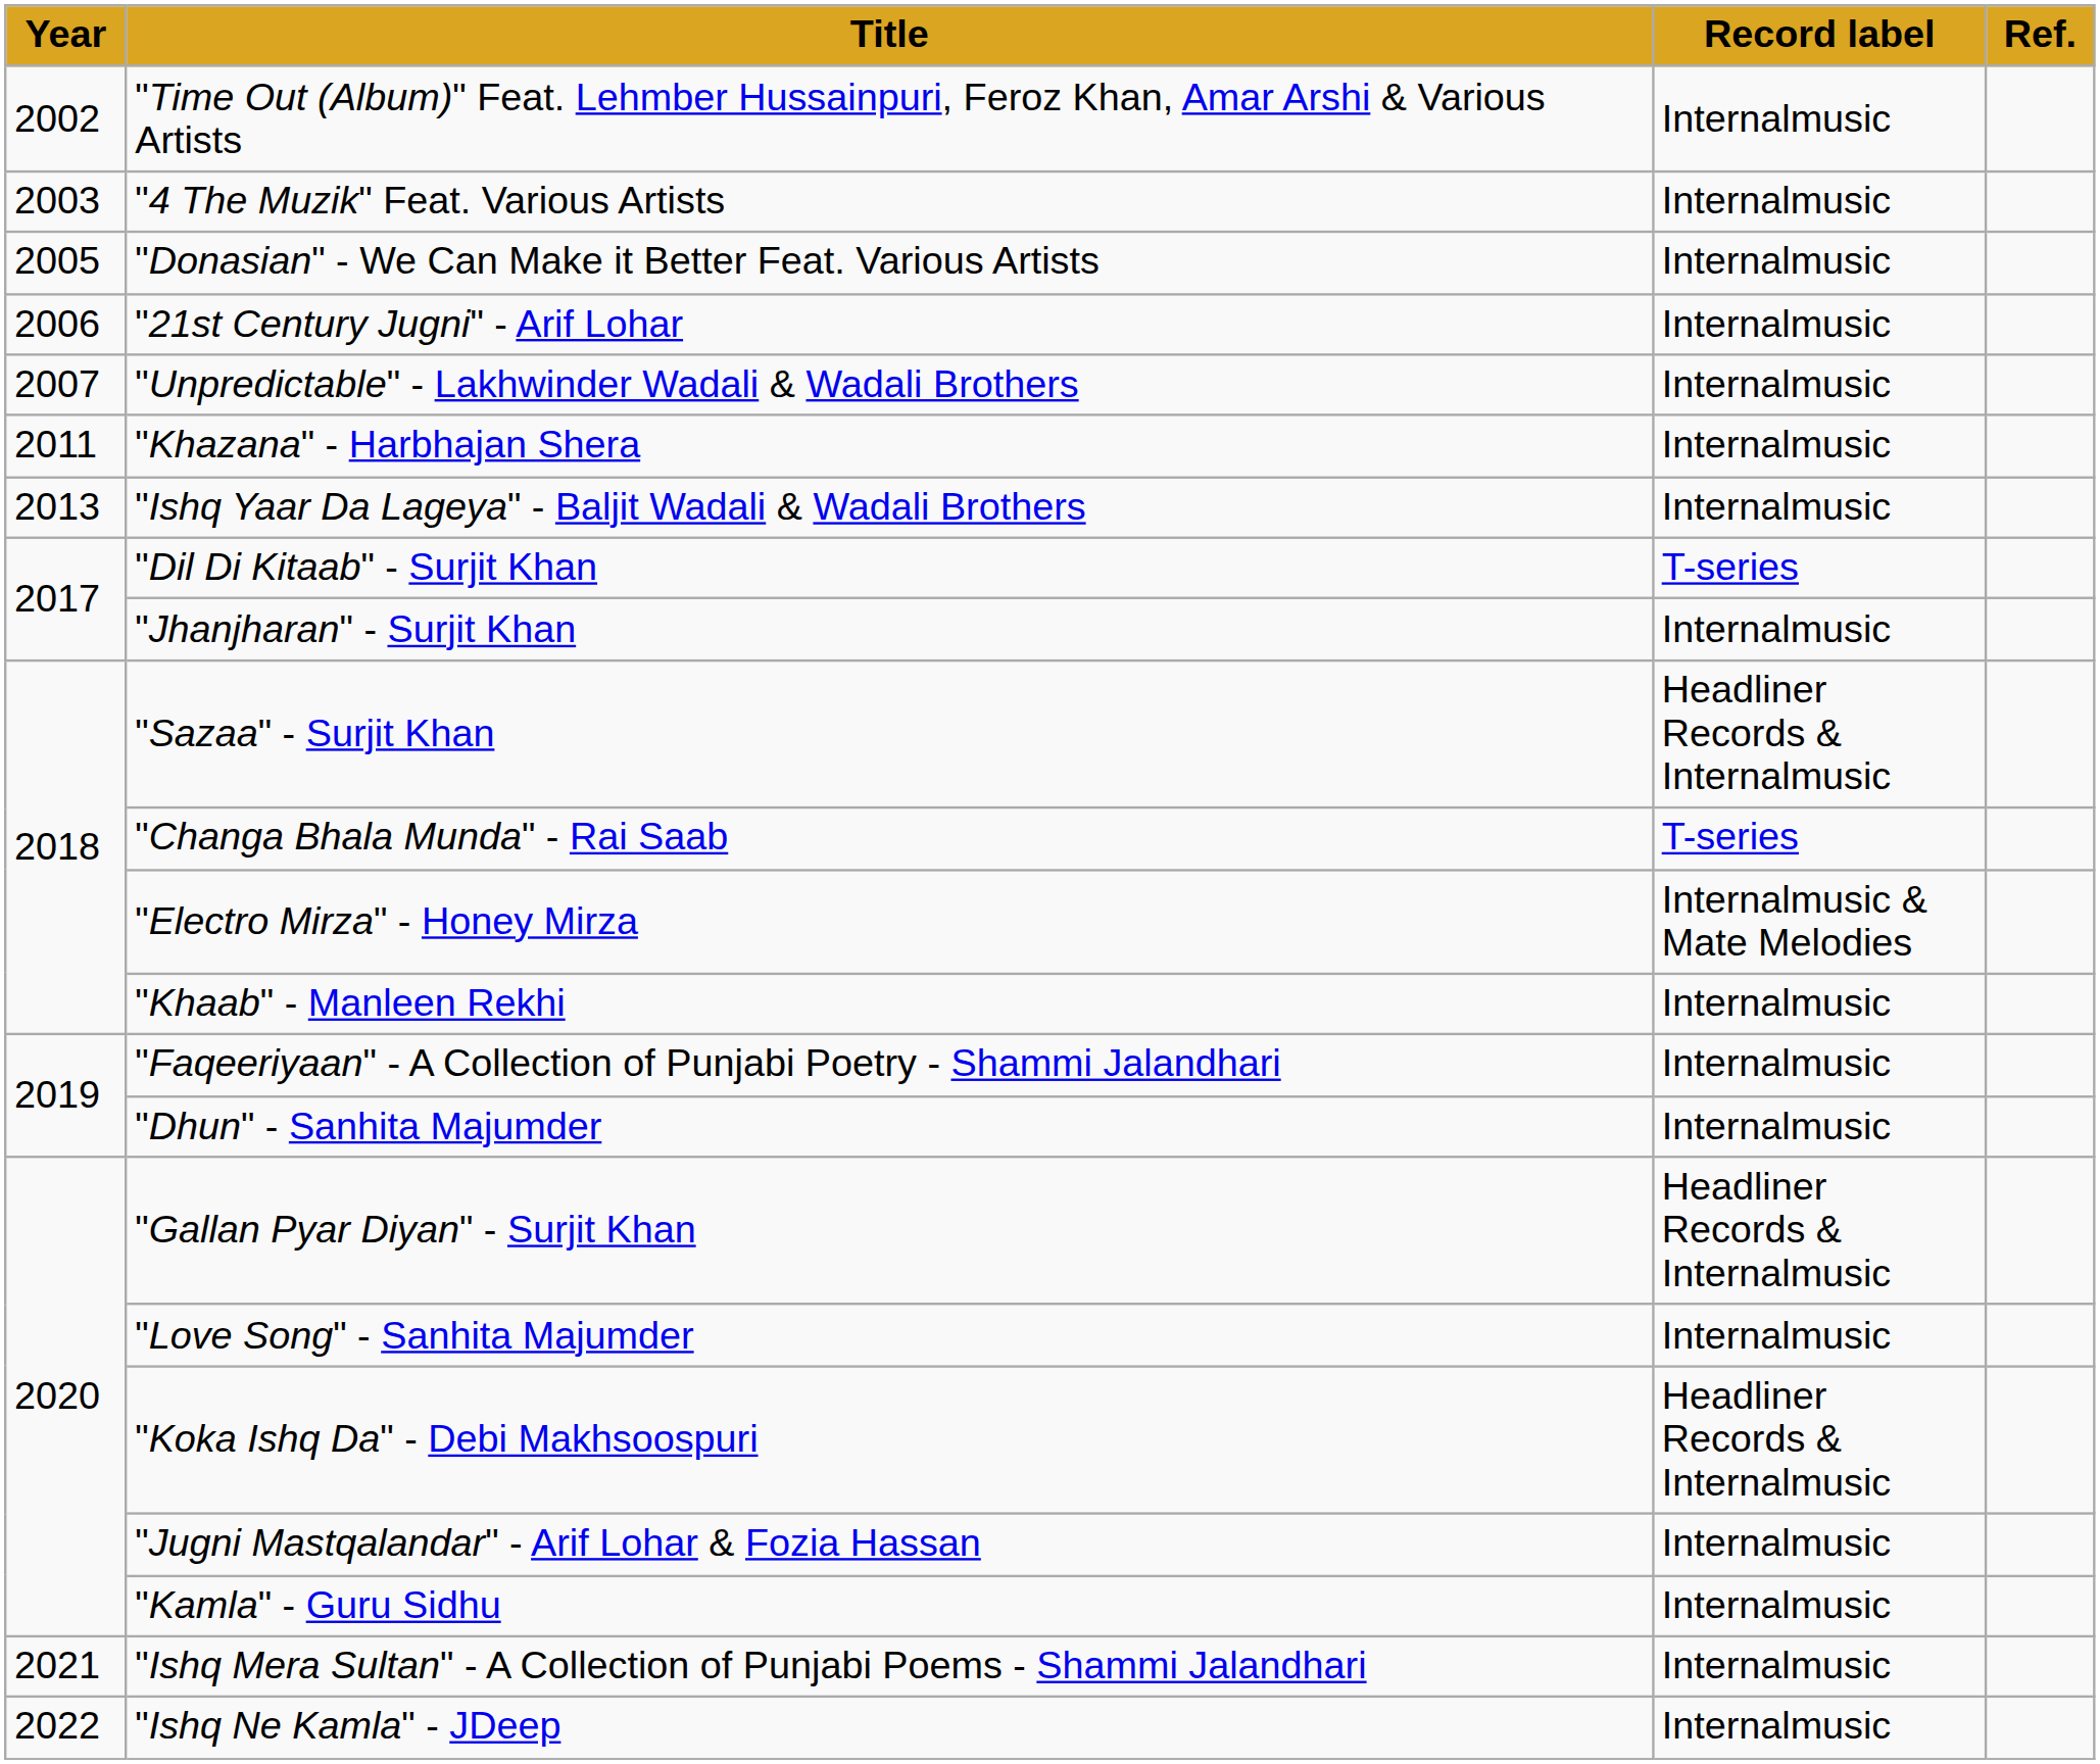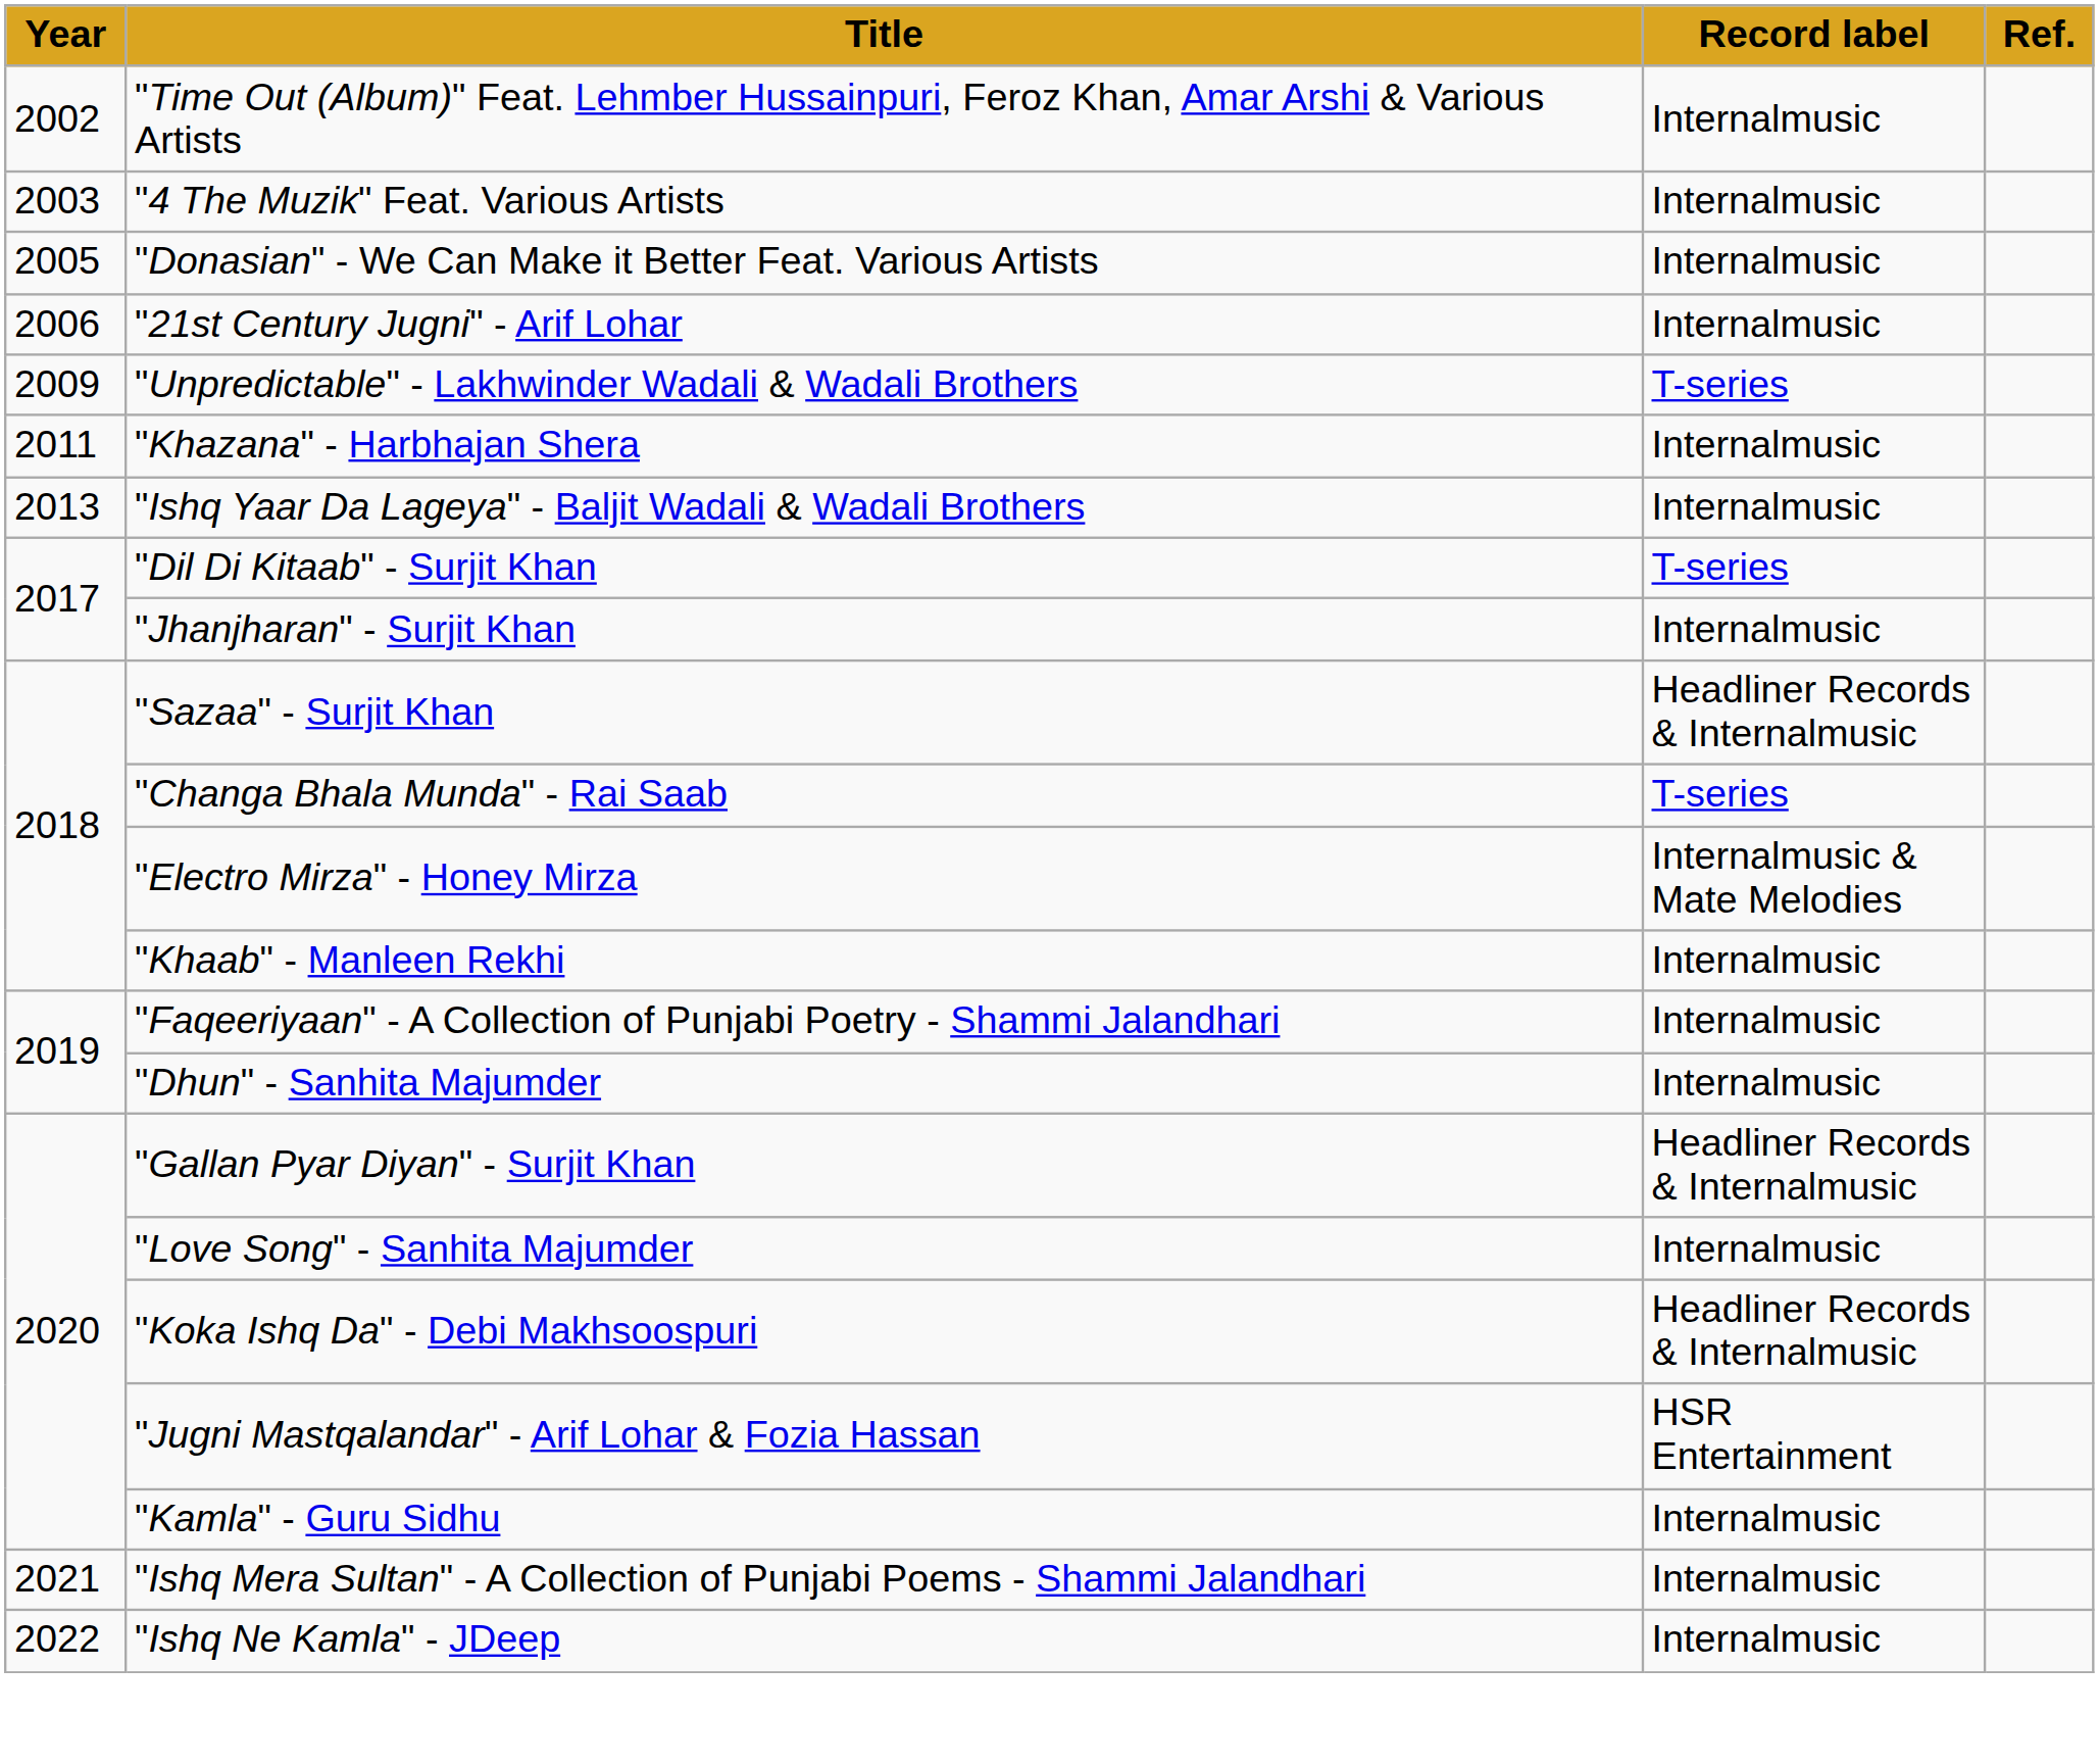"Unpredictable" - Lakhwinder Wadali & Wadali Brothers | Year: 2007 -> 2009
"Unpredictable" - Lakhwinder Wadali & Wadali Brothers | Record label: Internalmusic -> T-series
"Jugni Mastqalandar" - Arif Lohar & Fozia Hassan | Record label: Internalmusic -> HSR Entertainment
